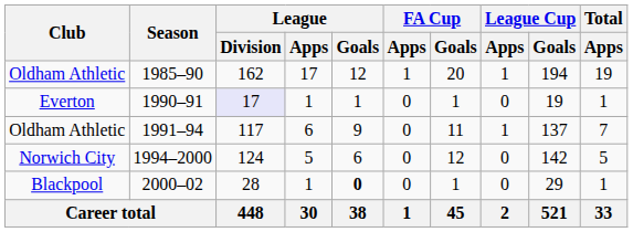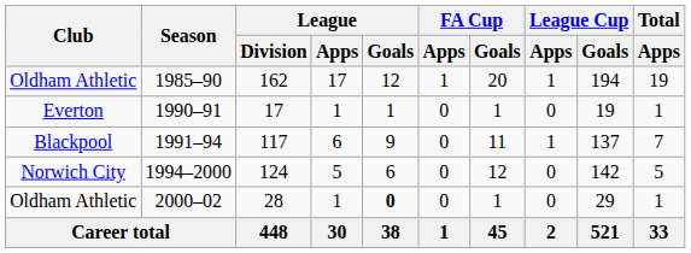1990–91 | League / Division: lavender background -> no background
1991–94 | Club: Oldham Athletic -> Blackpool
2000–02 | Club: Blackpool -> Oldham Athletic
